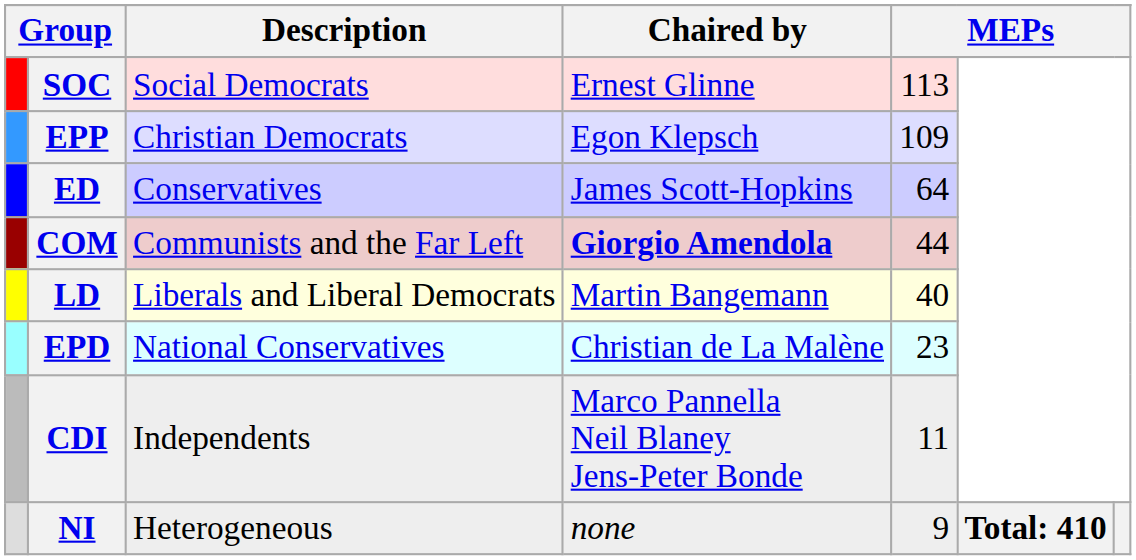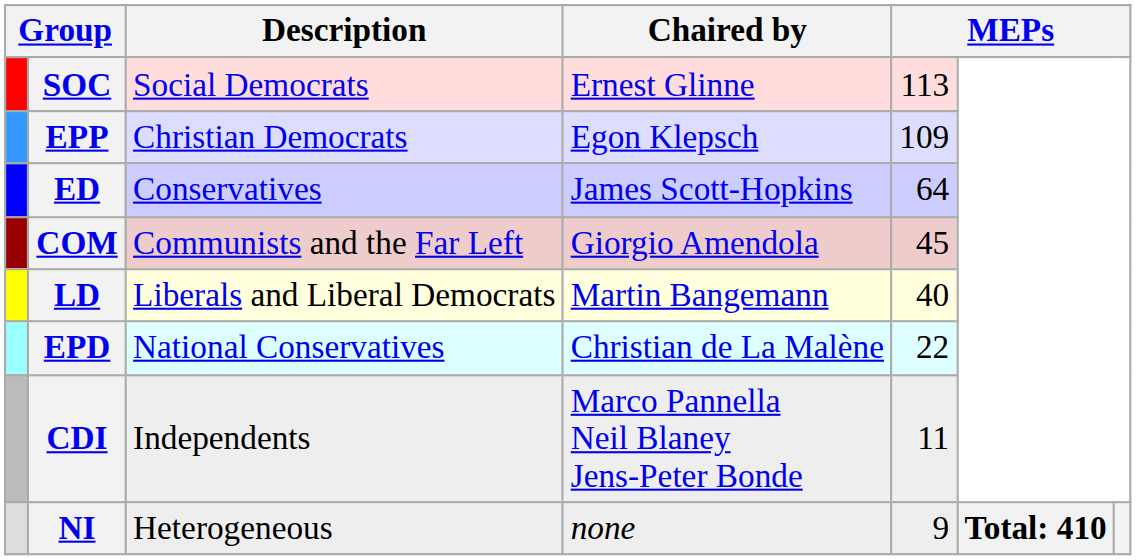COM | Chaired by: bold -> normal
COM | column 5: 44 -> 45
EPD | column 5: 23 -> 22
